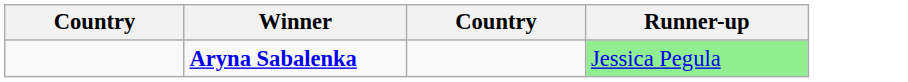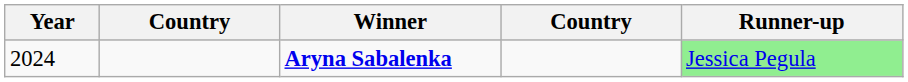+ column: Year | 2024
